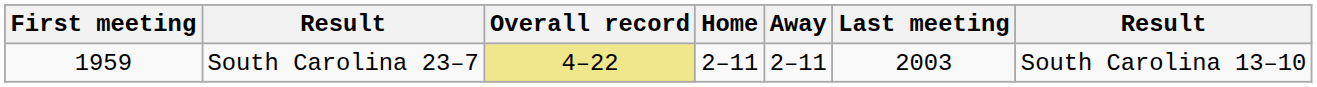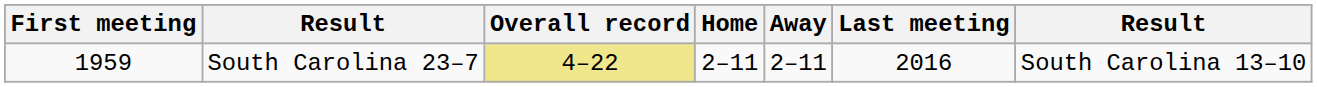South Carolina 23–7 | Last meeting: 2003 -> 2016
